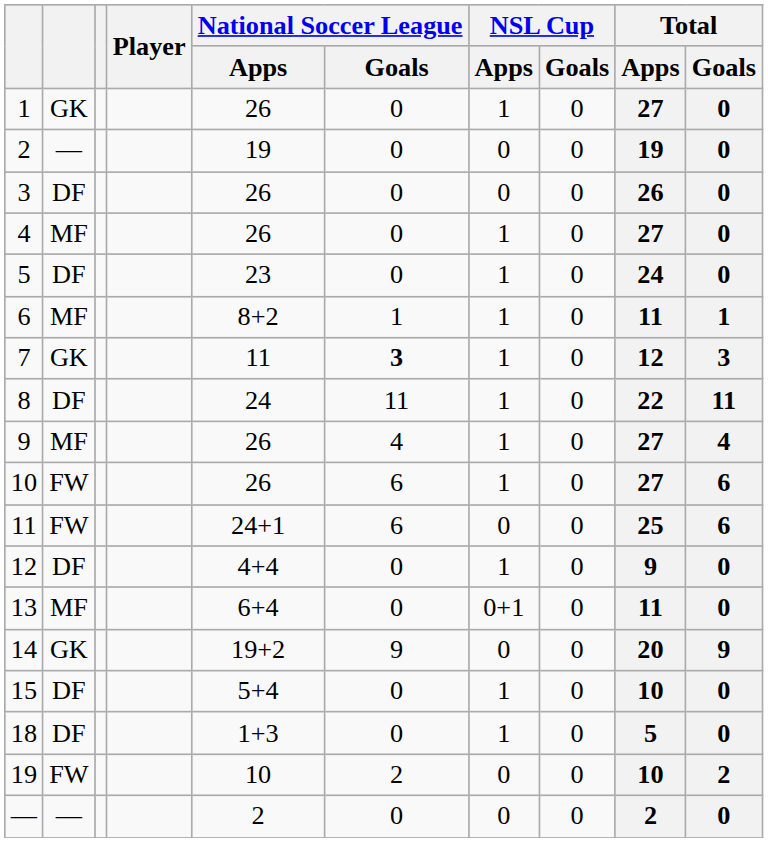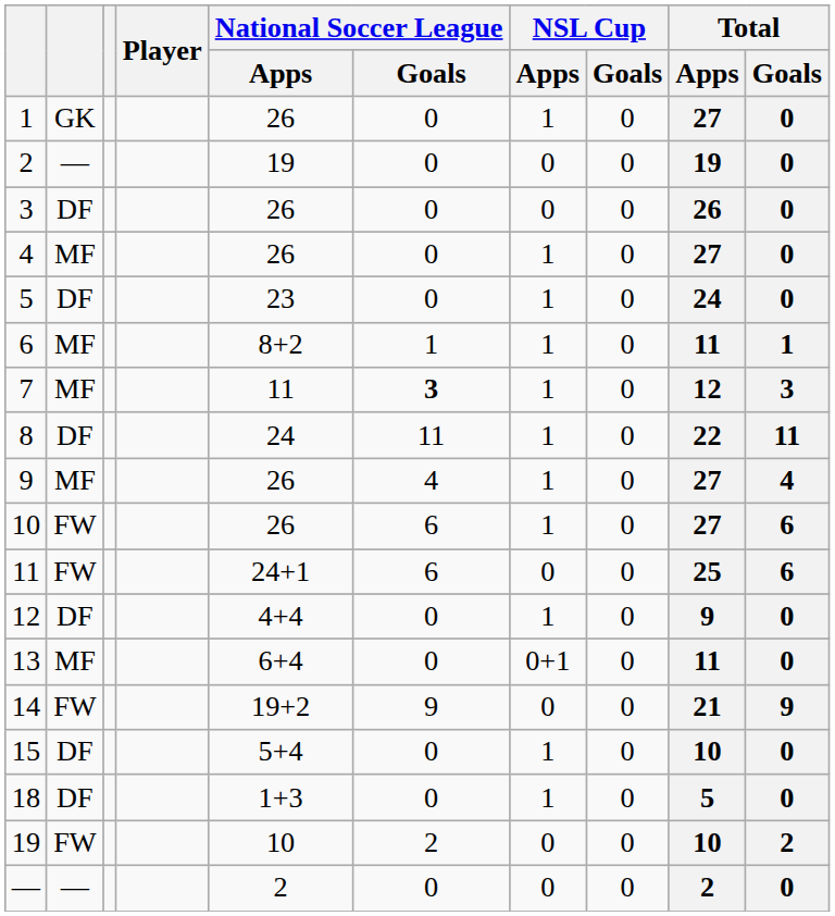7 | column 2: GK -> MF
14 | column 2: GK -> FW
14 | Total / Apps: 20 -> 21
